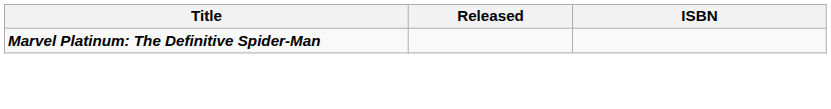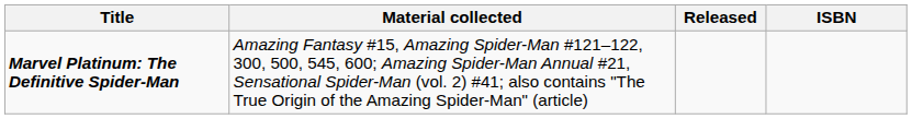+ column: Material collected | Amazing Fantasy #15, Amazing Spider-Man #121–122, 300, 500, 545, 600; Amazing Spider-Man Annual #21, Sensational Spider-Man (vol. 2) #41; also contains "The True Origin of the Amazing Spider-Man" (article)
